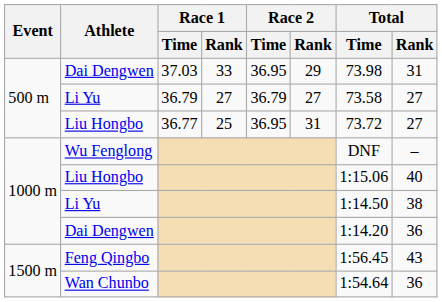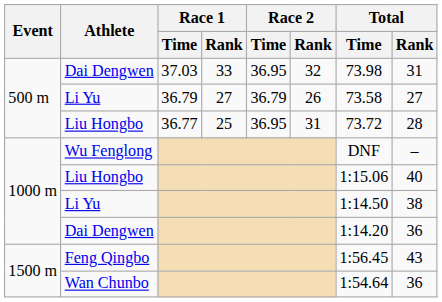Dai Dengwen / 37.03 | Race 2 / Rank: 29 -> 32
Li Yu / 36.79 | Race 2 / Rank: 27 -> 26
Liu Hongbo / 36.77 | Total / Rank: 27 -> 28
